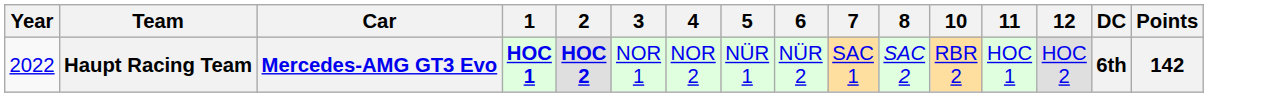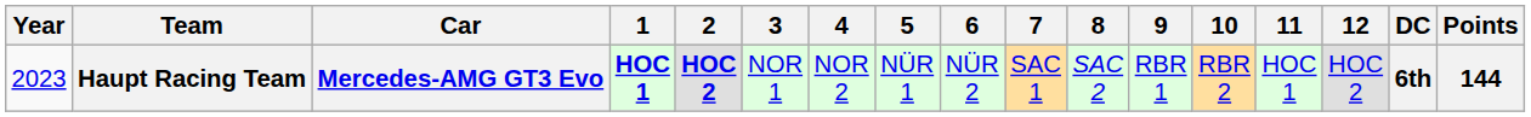+ column: 9 | RBR 1
Haupt Racing Team | Year: 2022 -> 2023
Haupt Racing Team | Points: 142 -> 144
